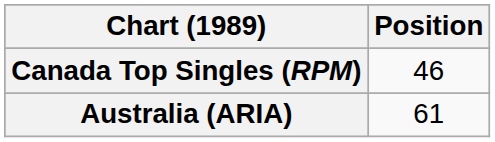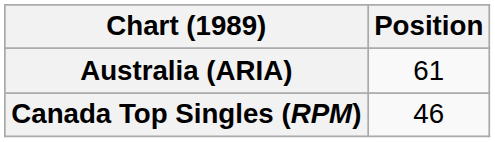rows swapped: Australia (ARIA) <-> Canada Top Singles (RPM)
